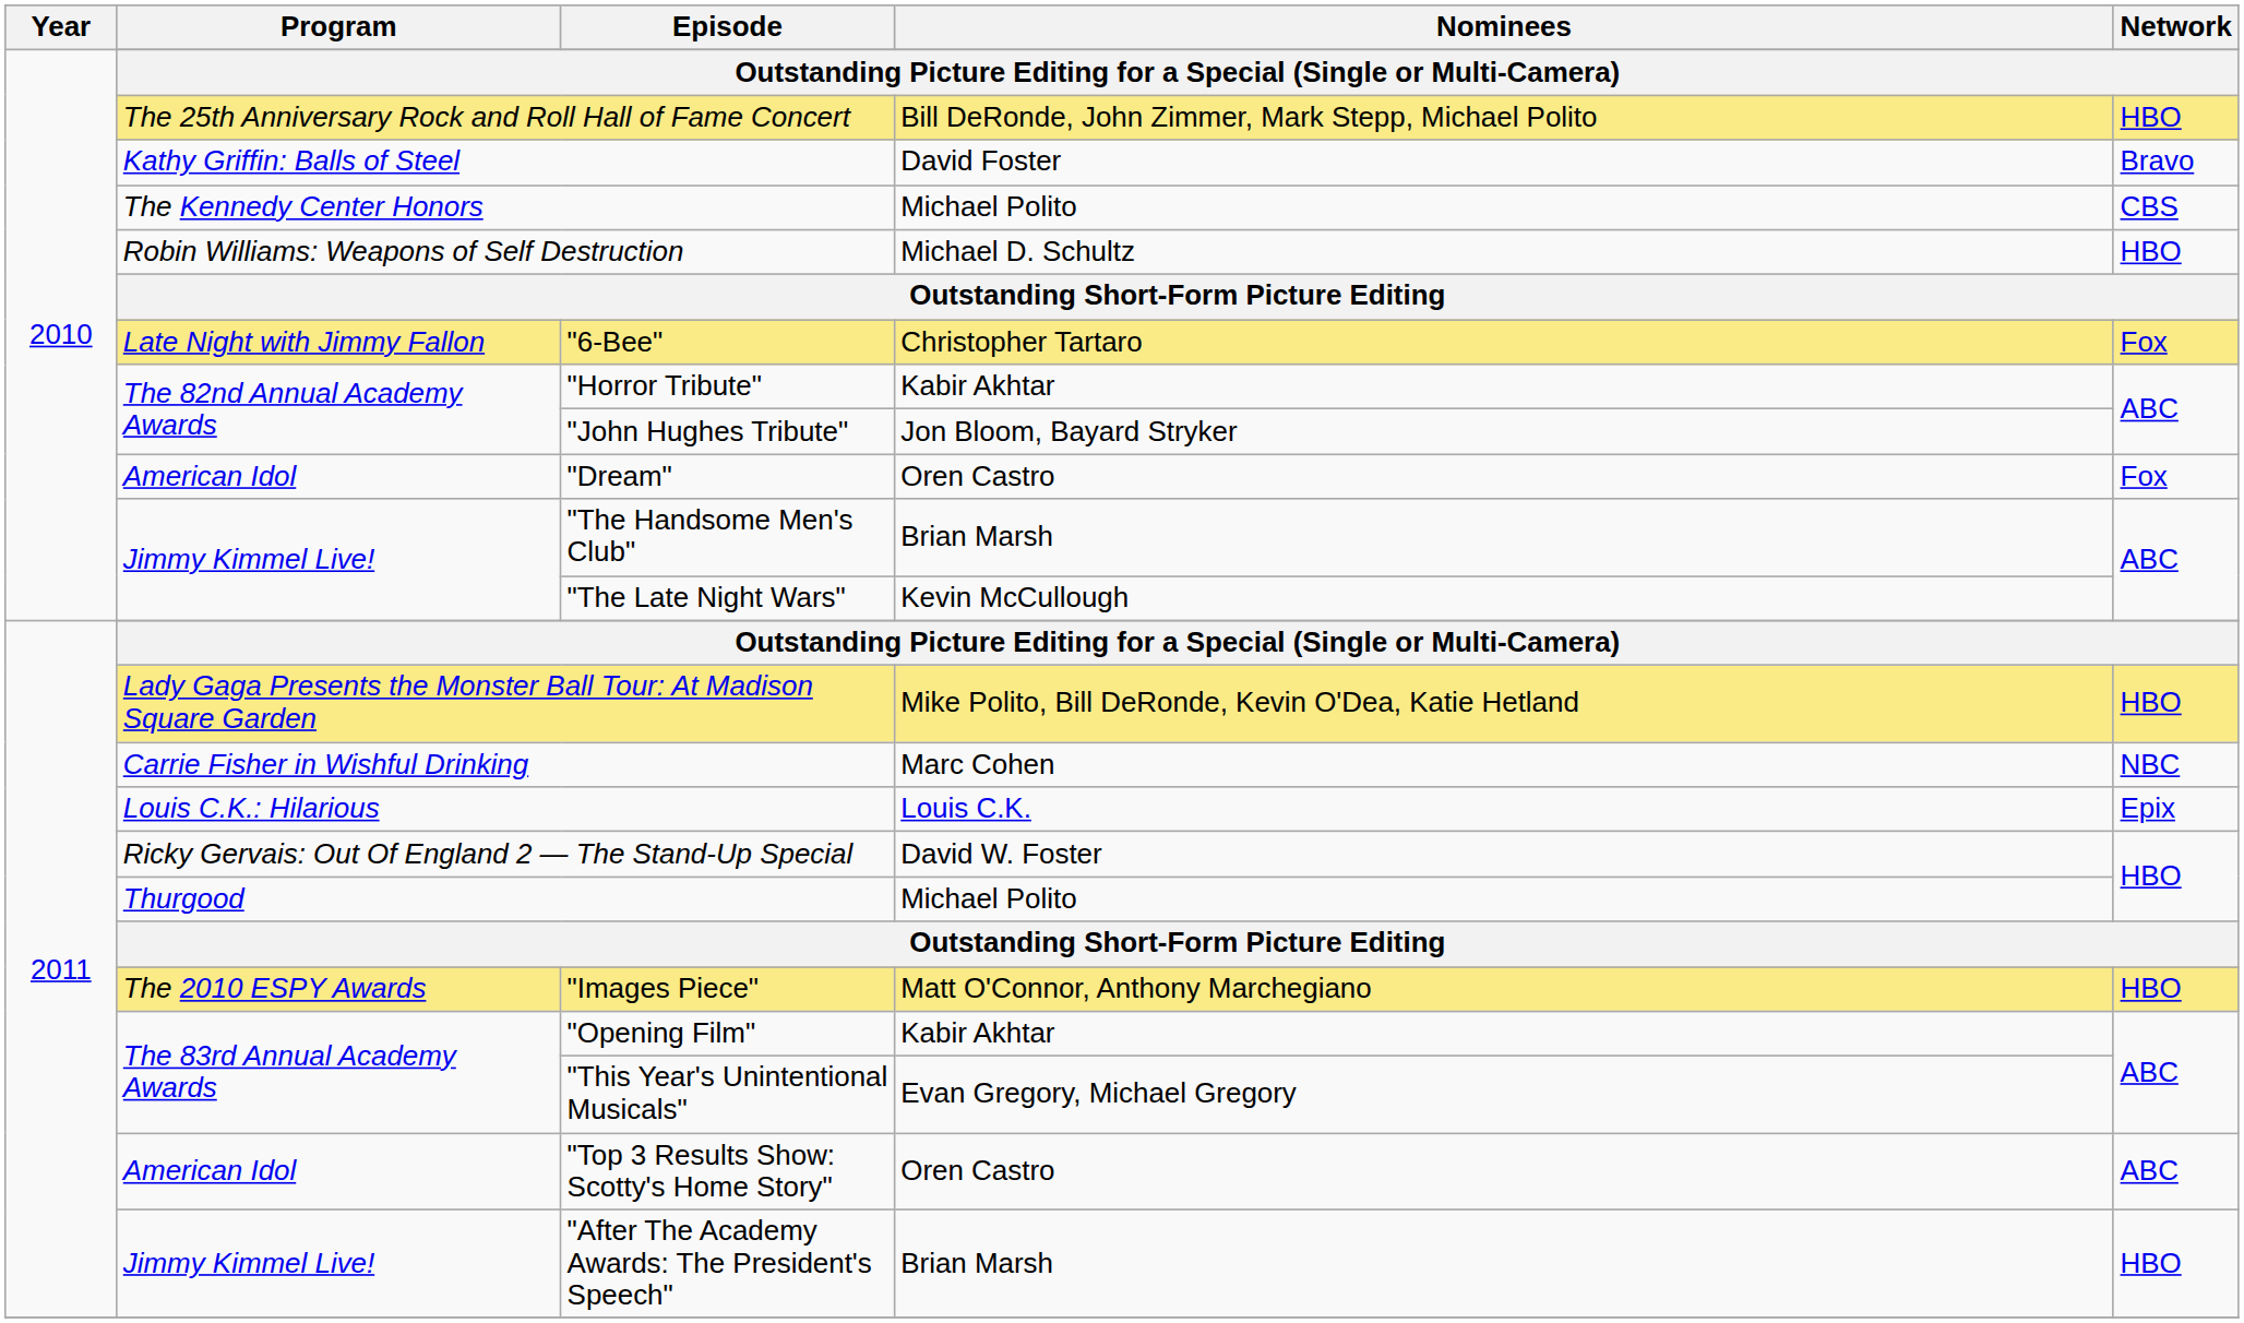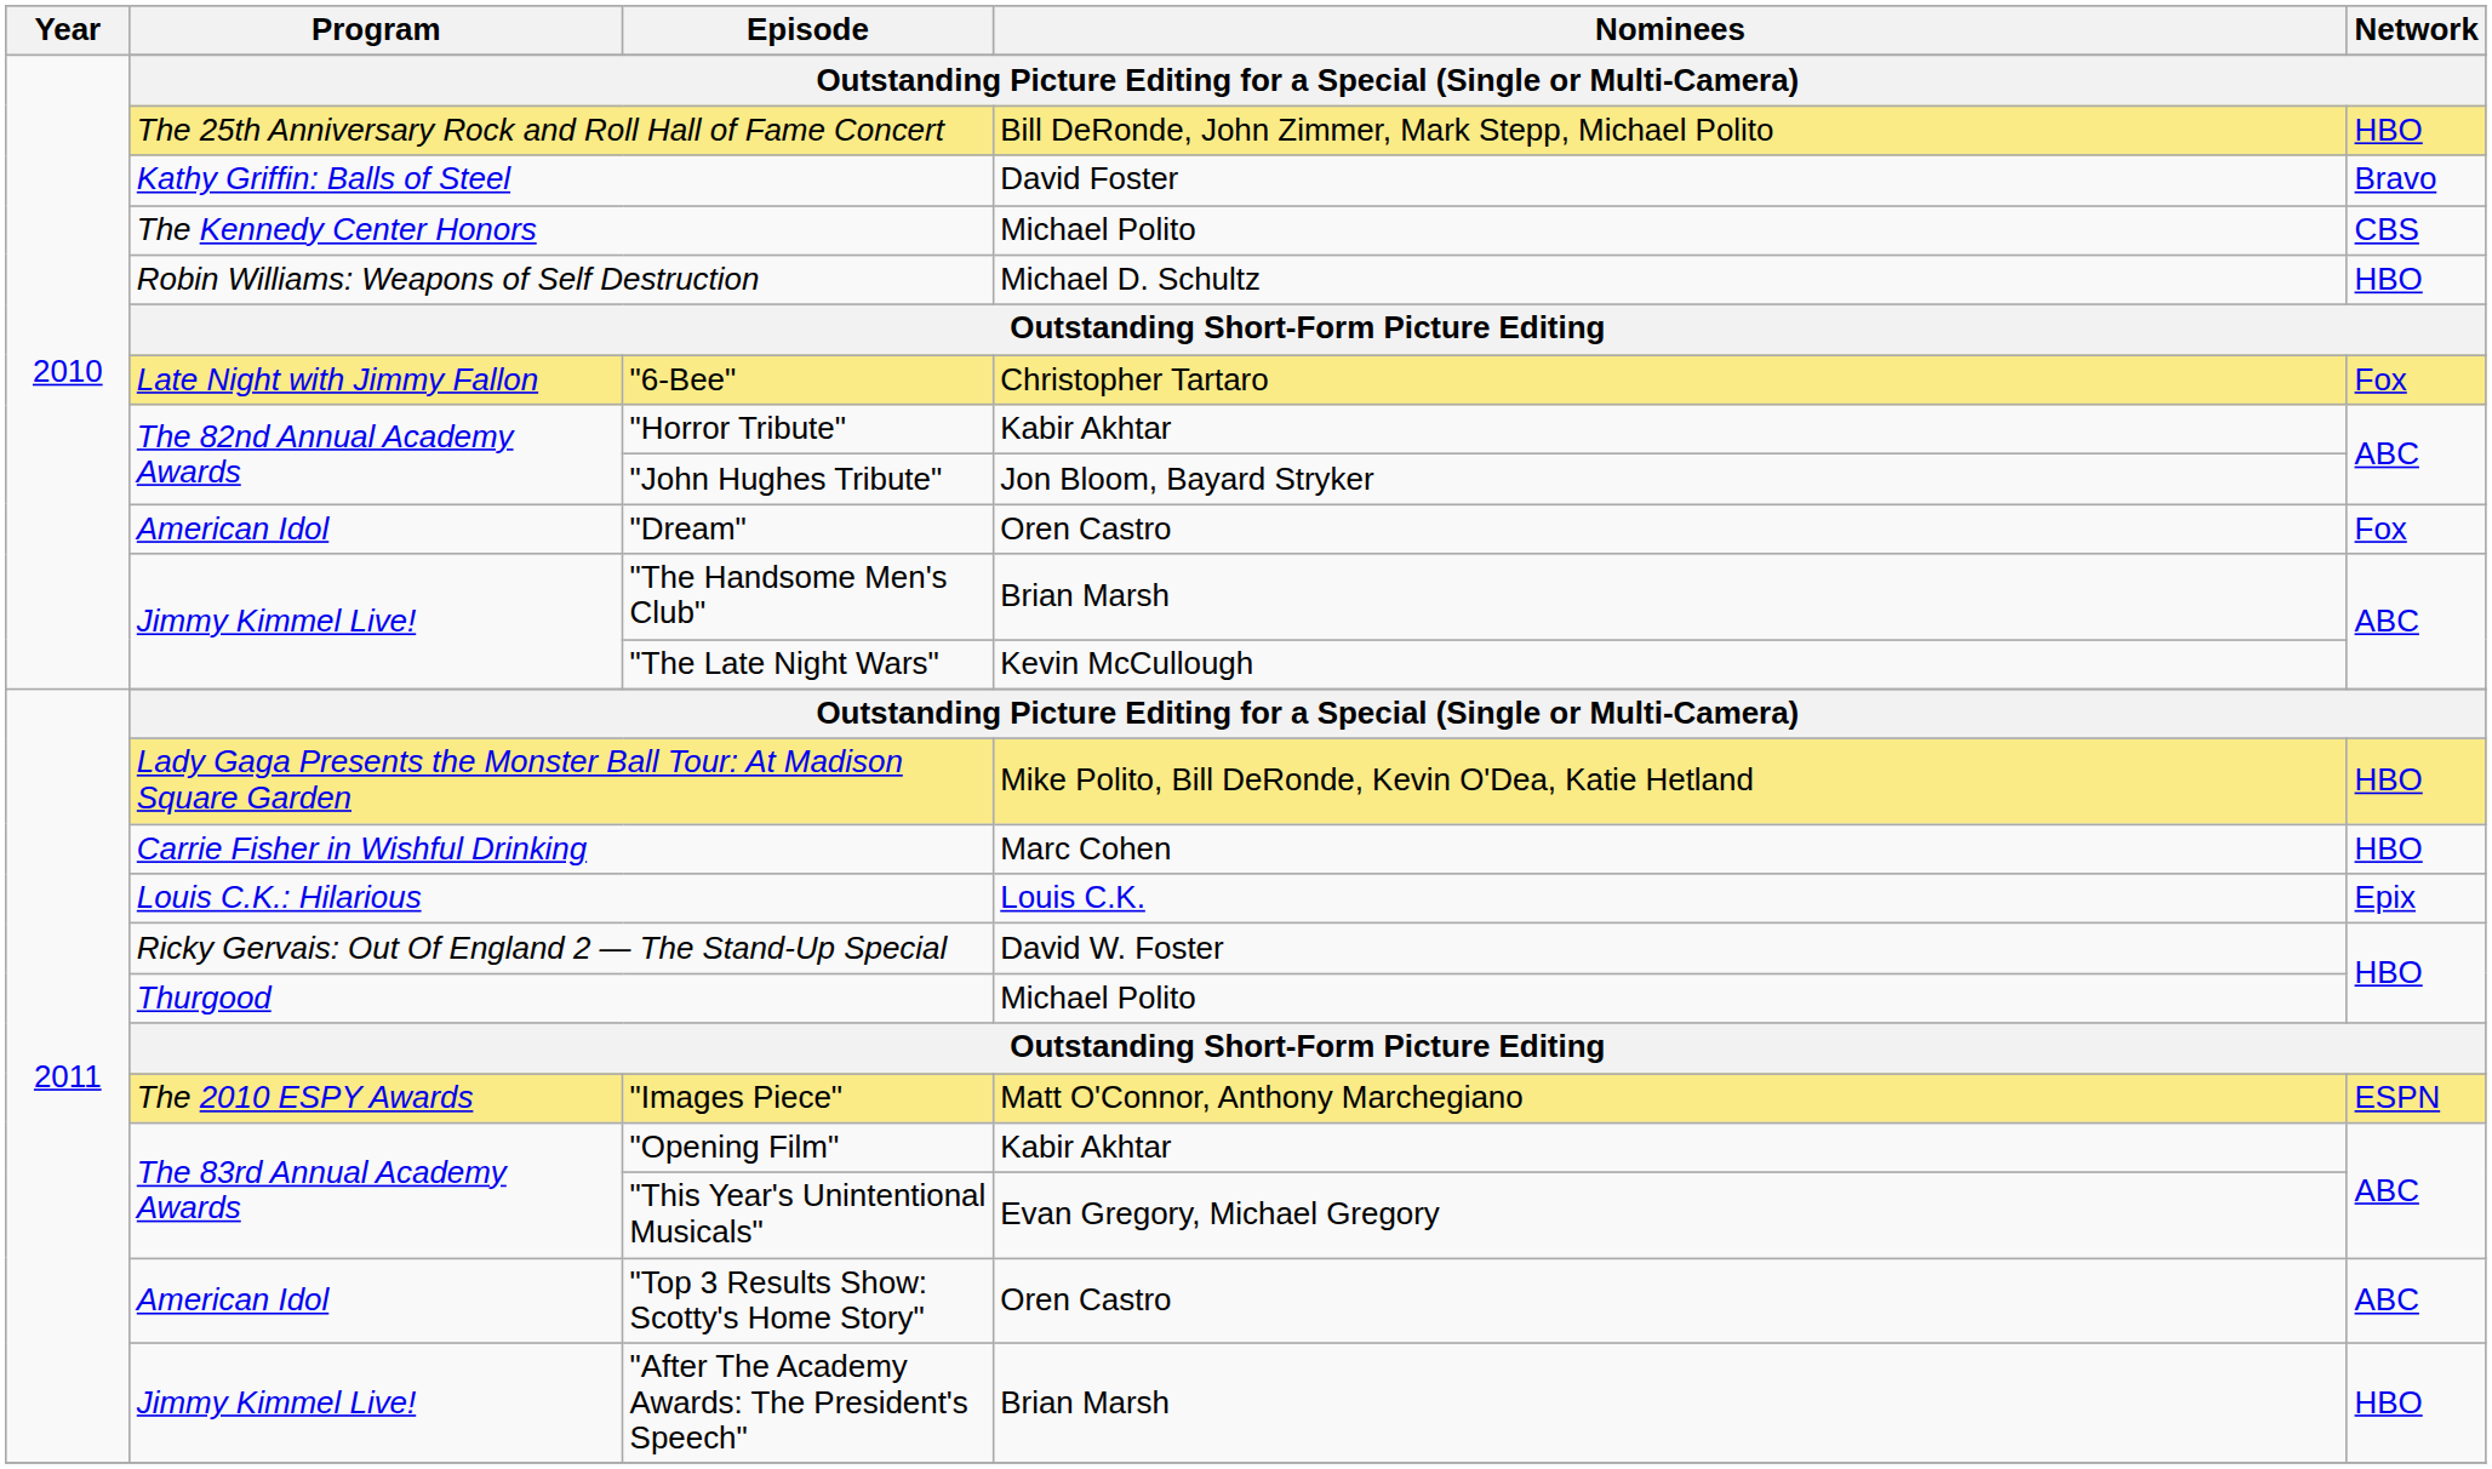Carrie Fisher in Wishful Drinking | Network: NBC -> HBO
"Images Piece" | Network: HBO -> ESPN
